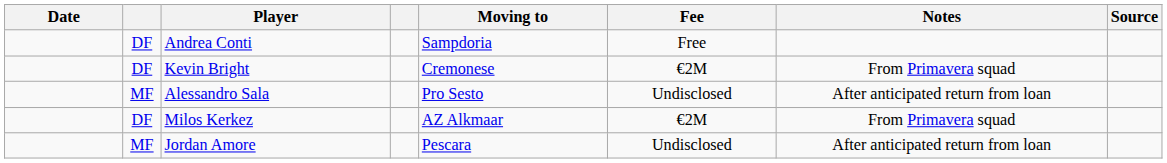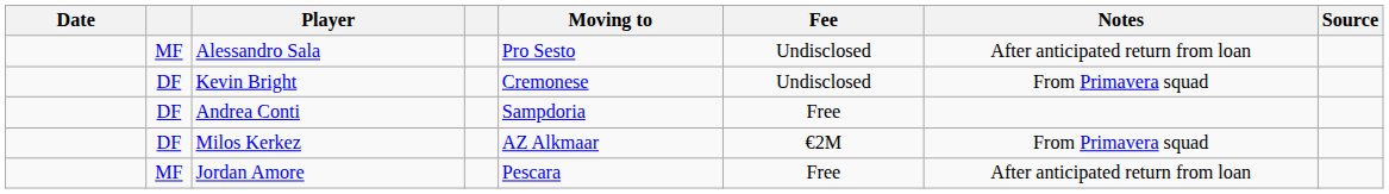rows swapped: Andrea Conti <-> Alessandro Sala
Kevin Bright | Fee: €2M -> Undisclosed
Jordan Amore | Fee: Undisclosed -> Free
